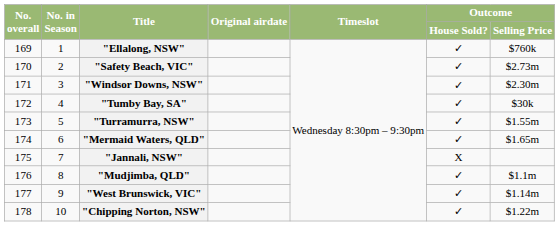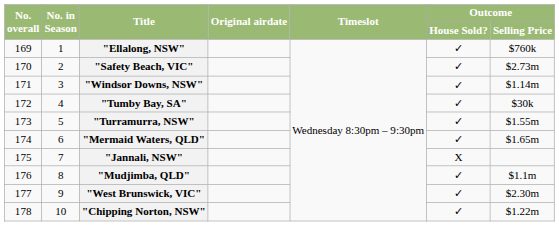"Windsor Downs, NSW" | Outcome / Selling Price: $2.30m -> $1.14m
"West Brunswick, VIC" | Outcome / Selling Price: $1.14m -> $2.30m
